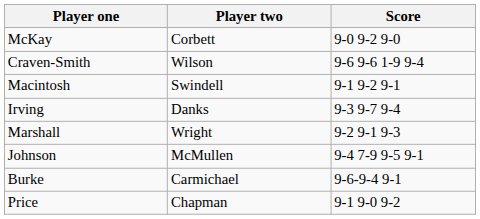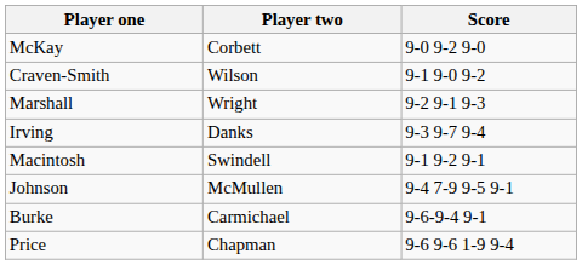Craven-Smith | Score: 9-6 9-6 1-9 9-4 -> 9-1 9-0 9-2
rows swapped: Marshall <-> Macintosh
Price | Score: 9-1 9-0 9-2 -> 9-6 9-6 1-9 9-4
